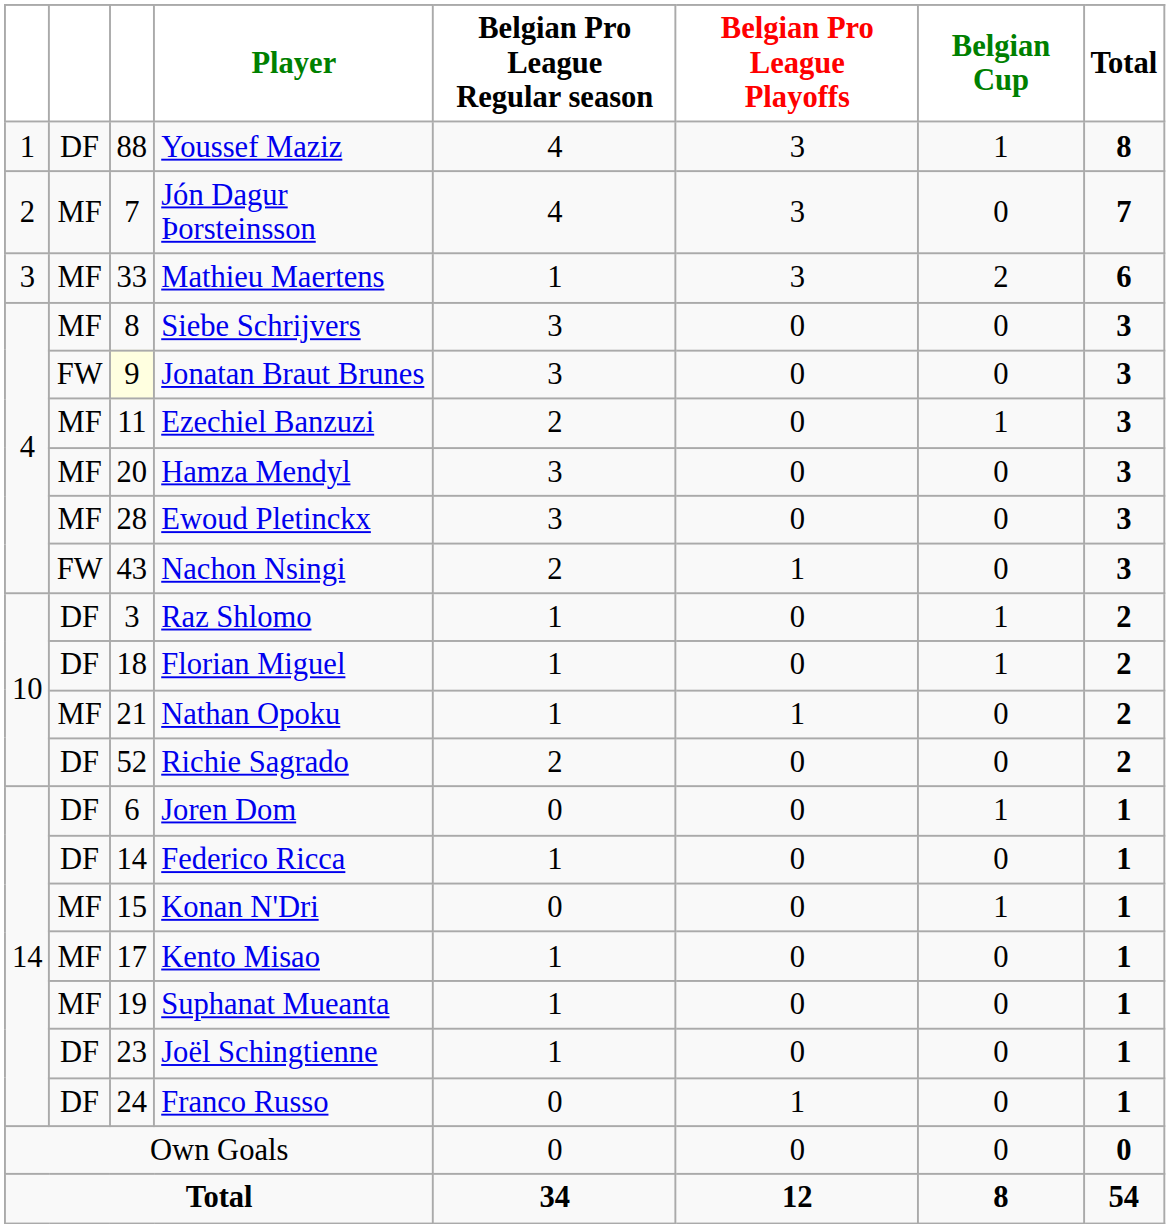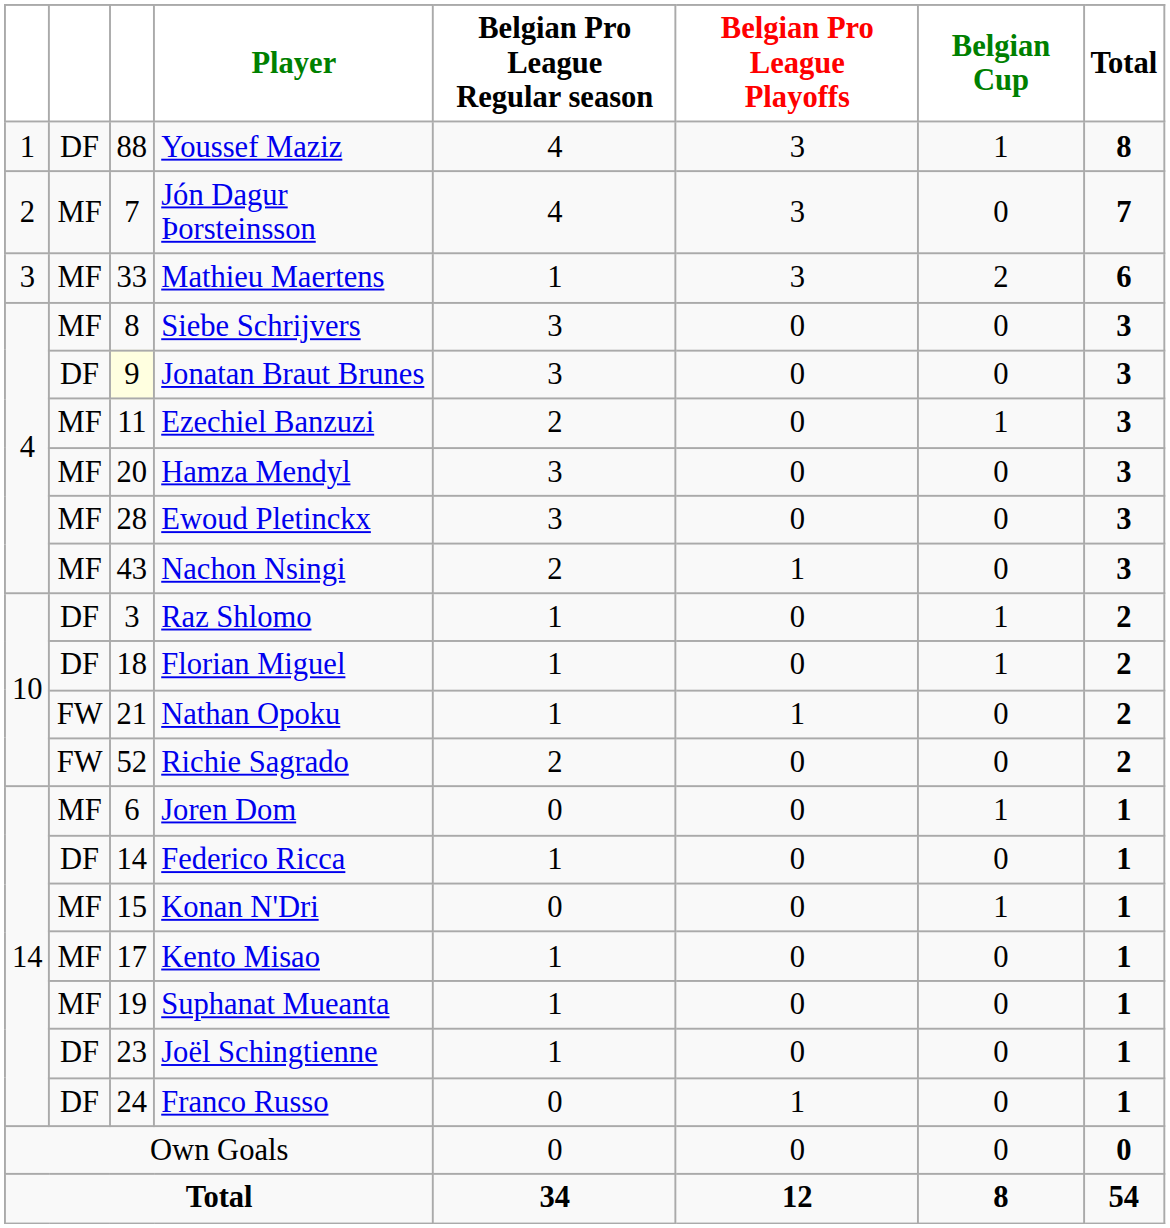Jonatan Braut Brunes | column 2: FW -> DF
Nachon Nsingi | column 2: FW -> MF
Nathan Opoku | column 2: MF -> FW
Richie Sagrado | column 2: DF -> FW
Joren Dom | column 2: DF -> MF
